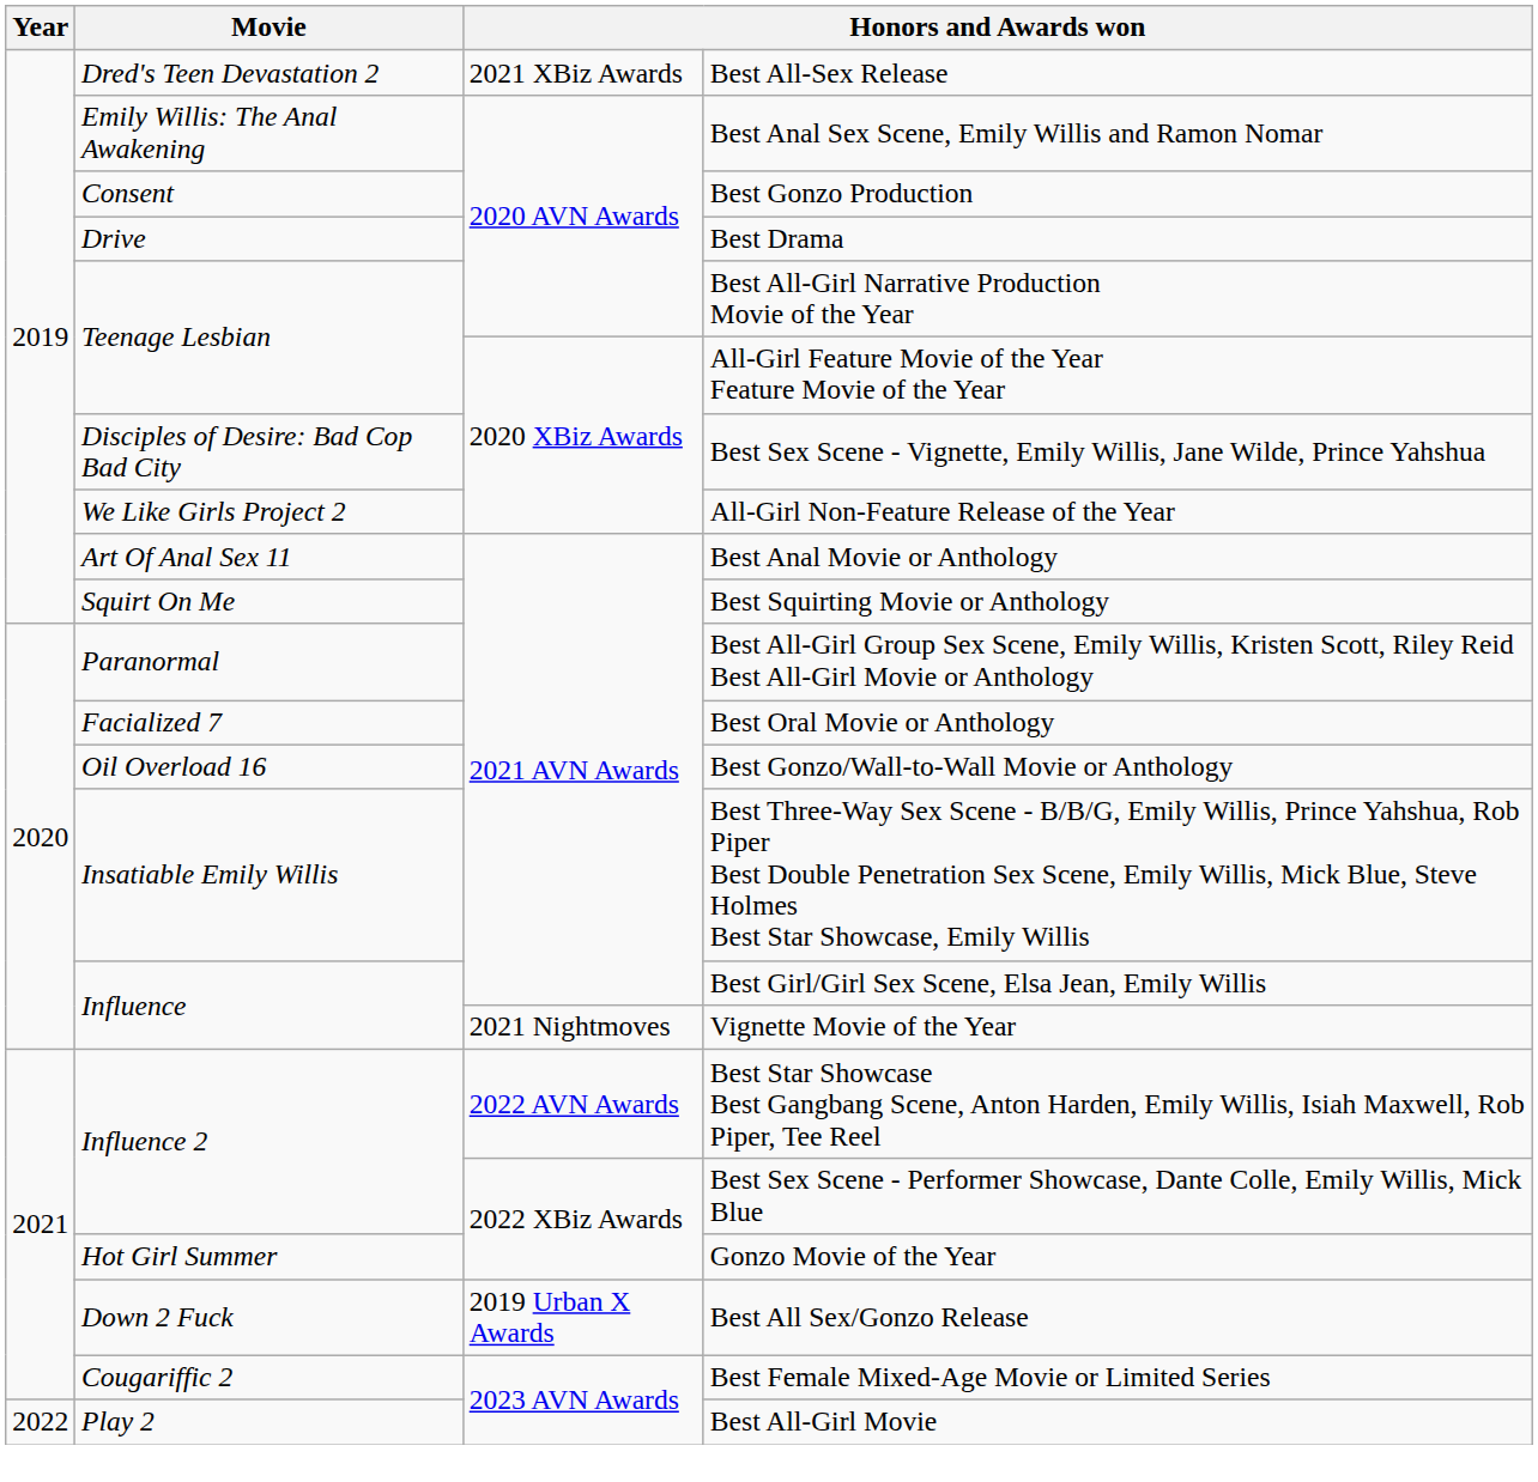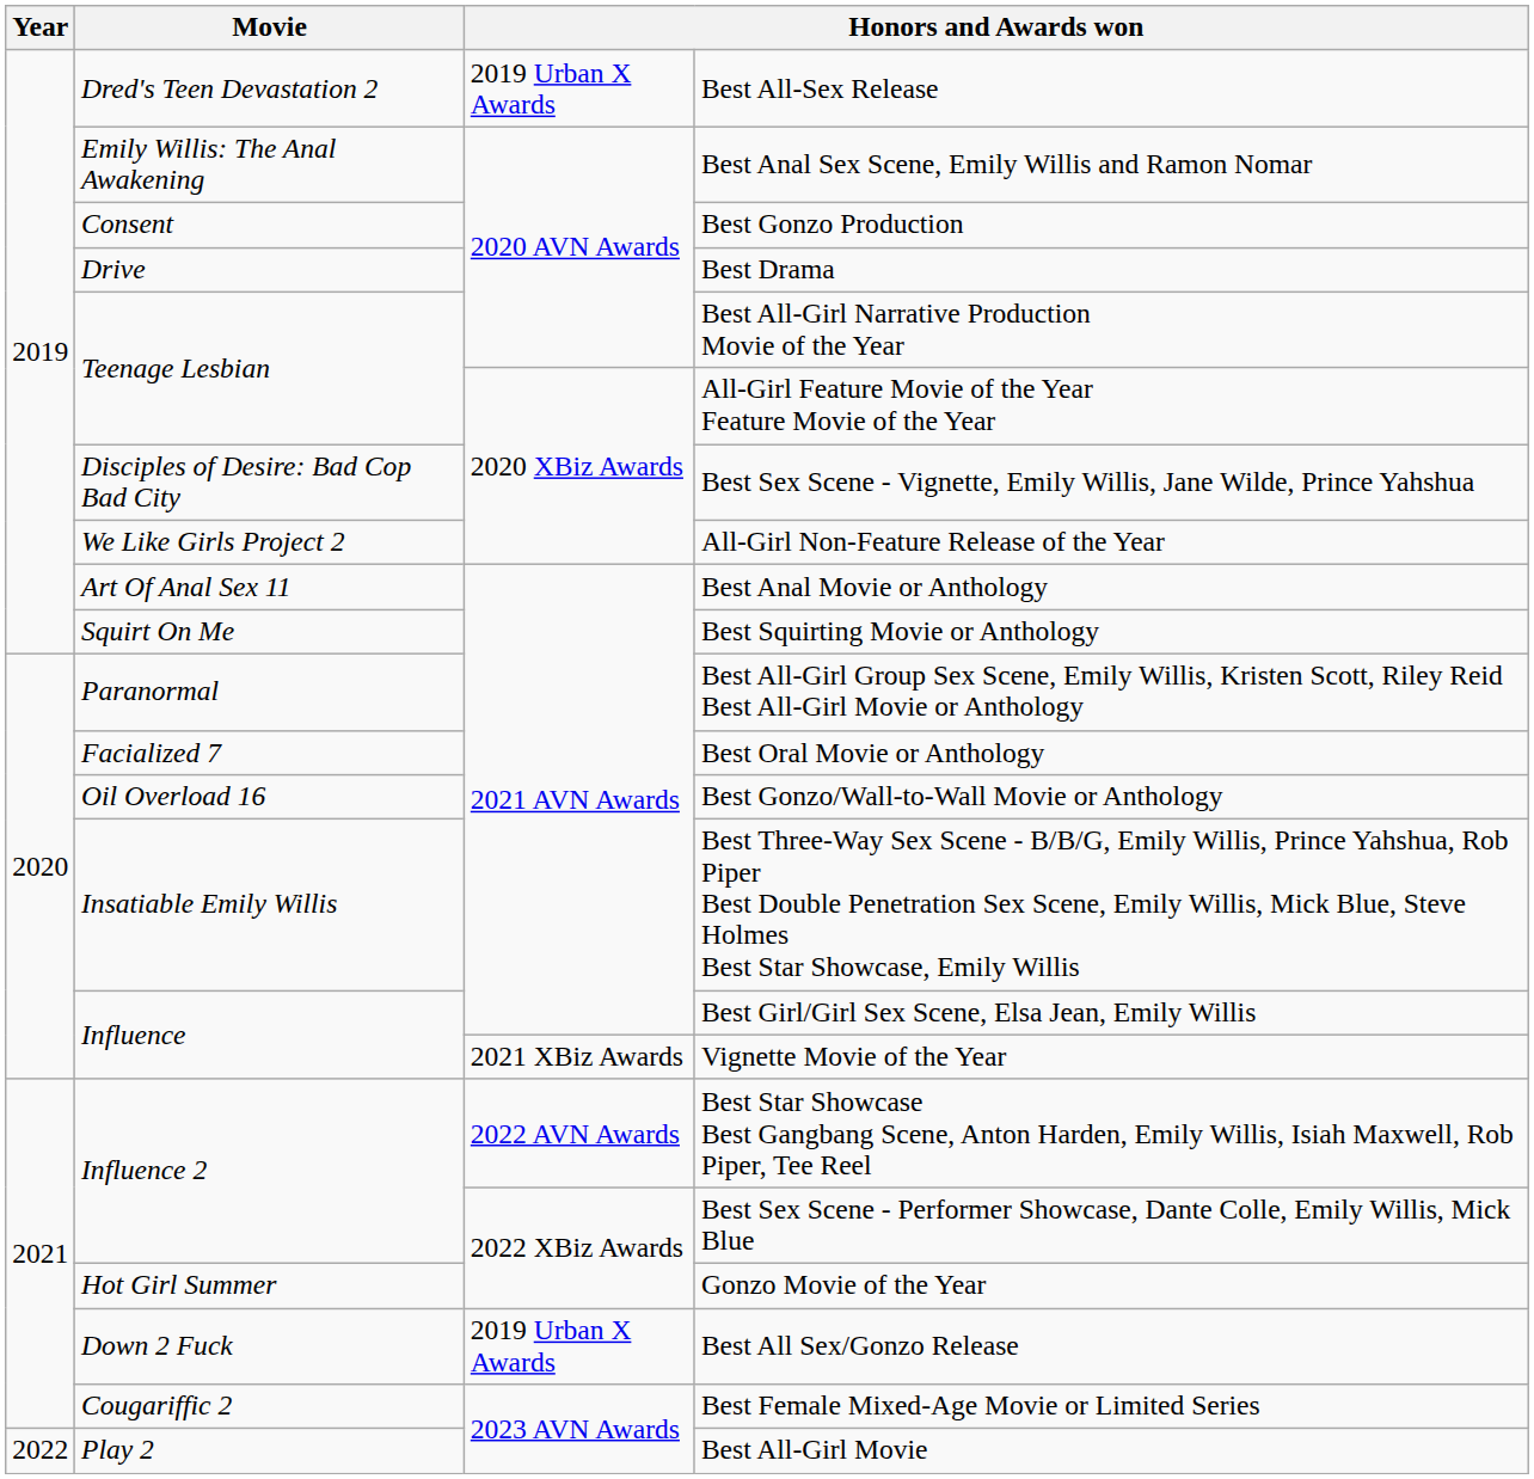Best All-Sex Release | column 3: 2021 XBiz Awards -> 2019 Urban X Awards
Vignette Movie of the Year | column 3: 2021 Nightmoves -> 2021 XBiz Awards
